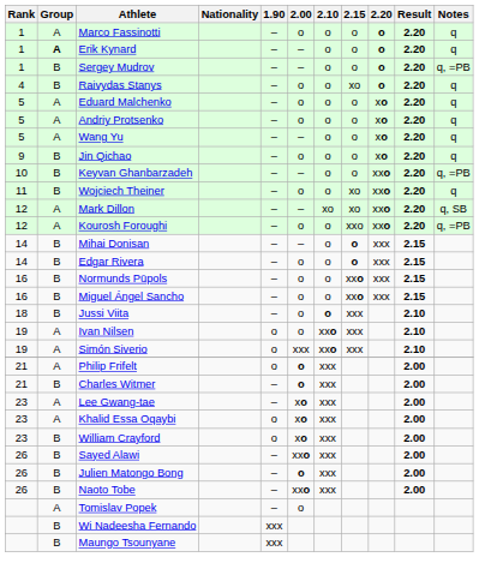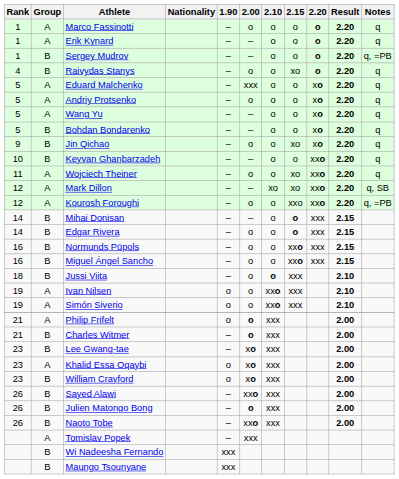Erik Kynard | Group: bold -> normal
Eduard Malchenko | 2.00: o -> xxx
+ row: 5 | B | Bohdan Bondarenko | – | – | o | o | xo | 2.20 | q
Jin Qichao | 2.15: o -> xo
Keyvan Ghanbarzadeh | Notes: q, =PB -> q
Wojciech Theiner | Group: B -> A
Simón Siverio | 2.00: xxx -> o
Lee Gwang-tae | Group: A -> B
Tomislav Popek | 2.00: o -> xxx
